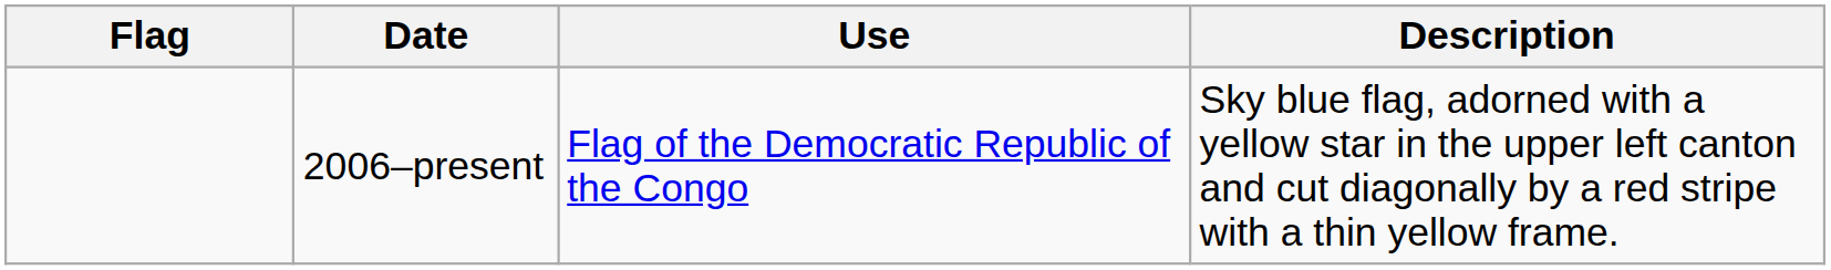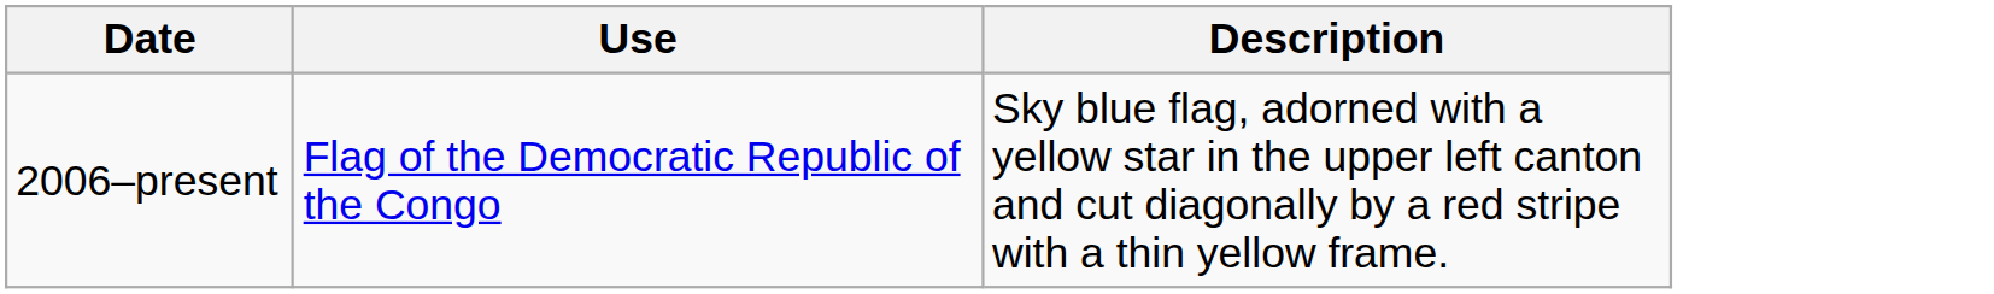- column: Flag
